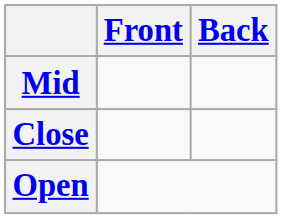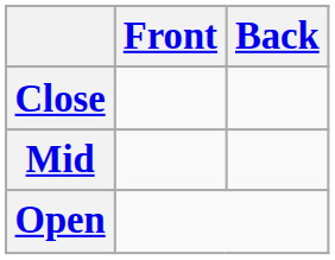rows swapped: Close <-> Mid
